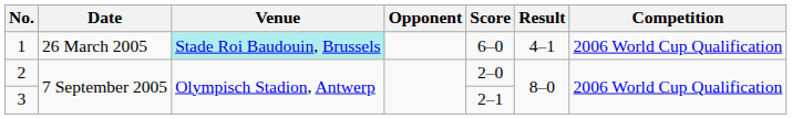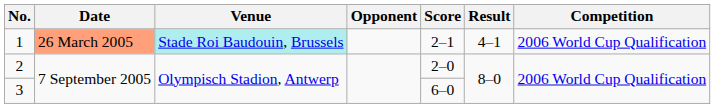1 | Date: no background -> lightsalmon background
1 | Score: 6–0 -> 2–1
3 | Score: 2–1 -> 6–0
